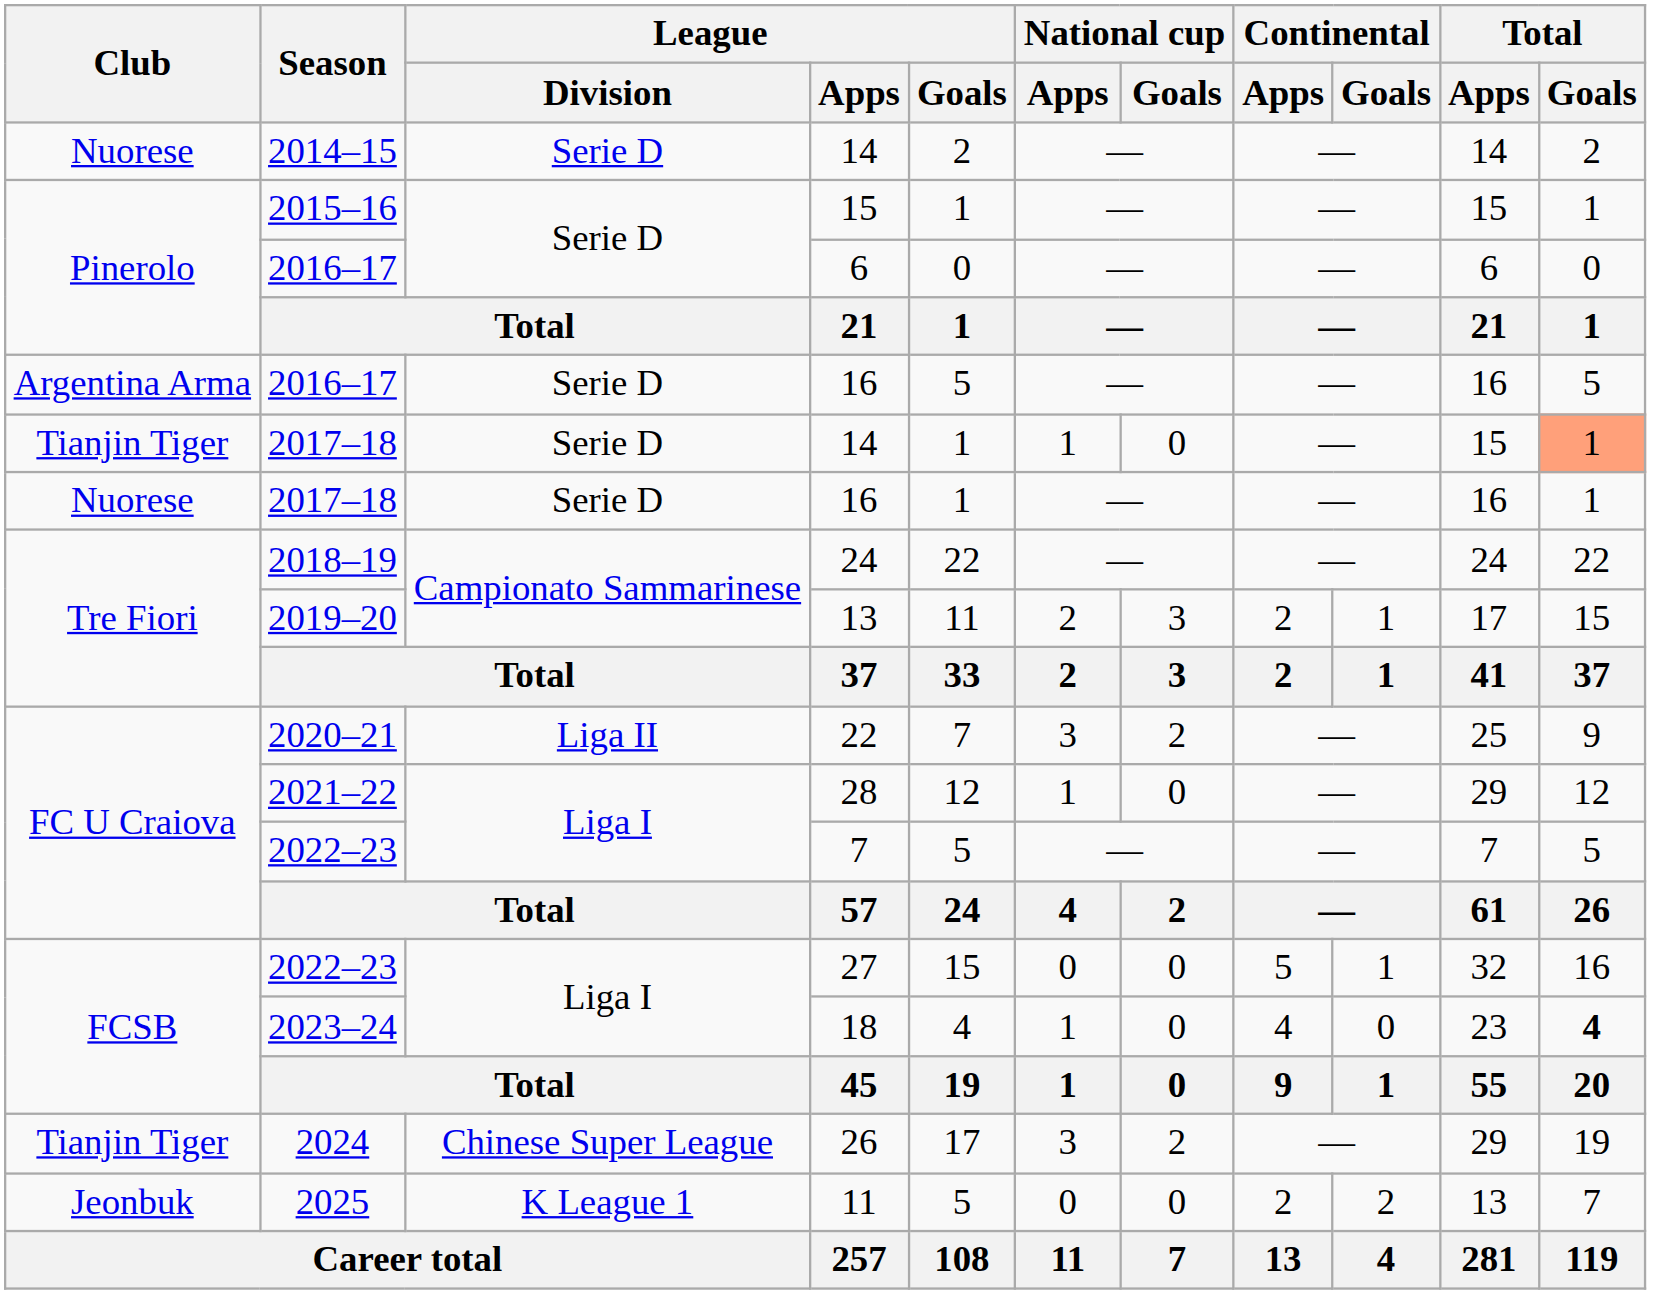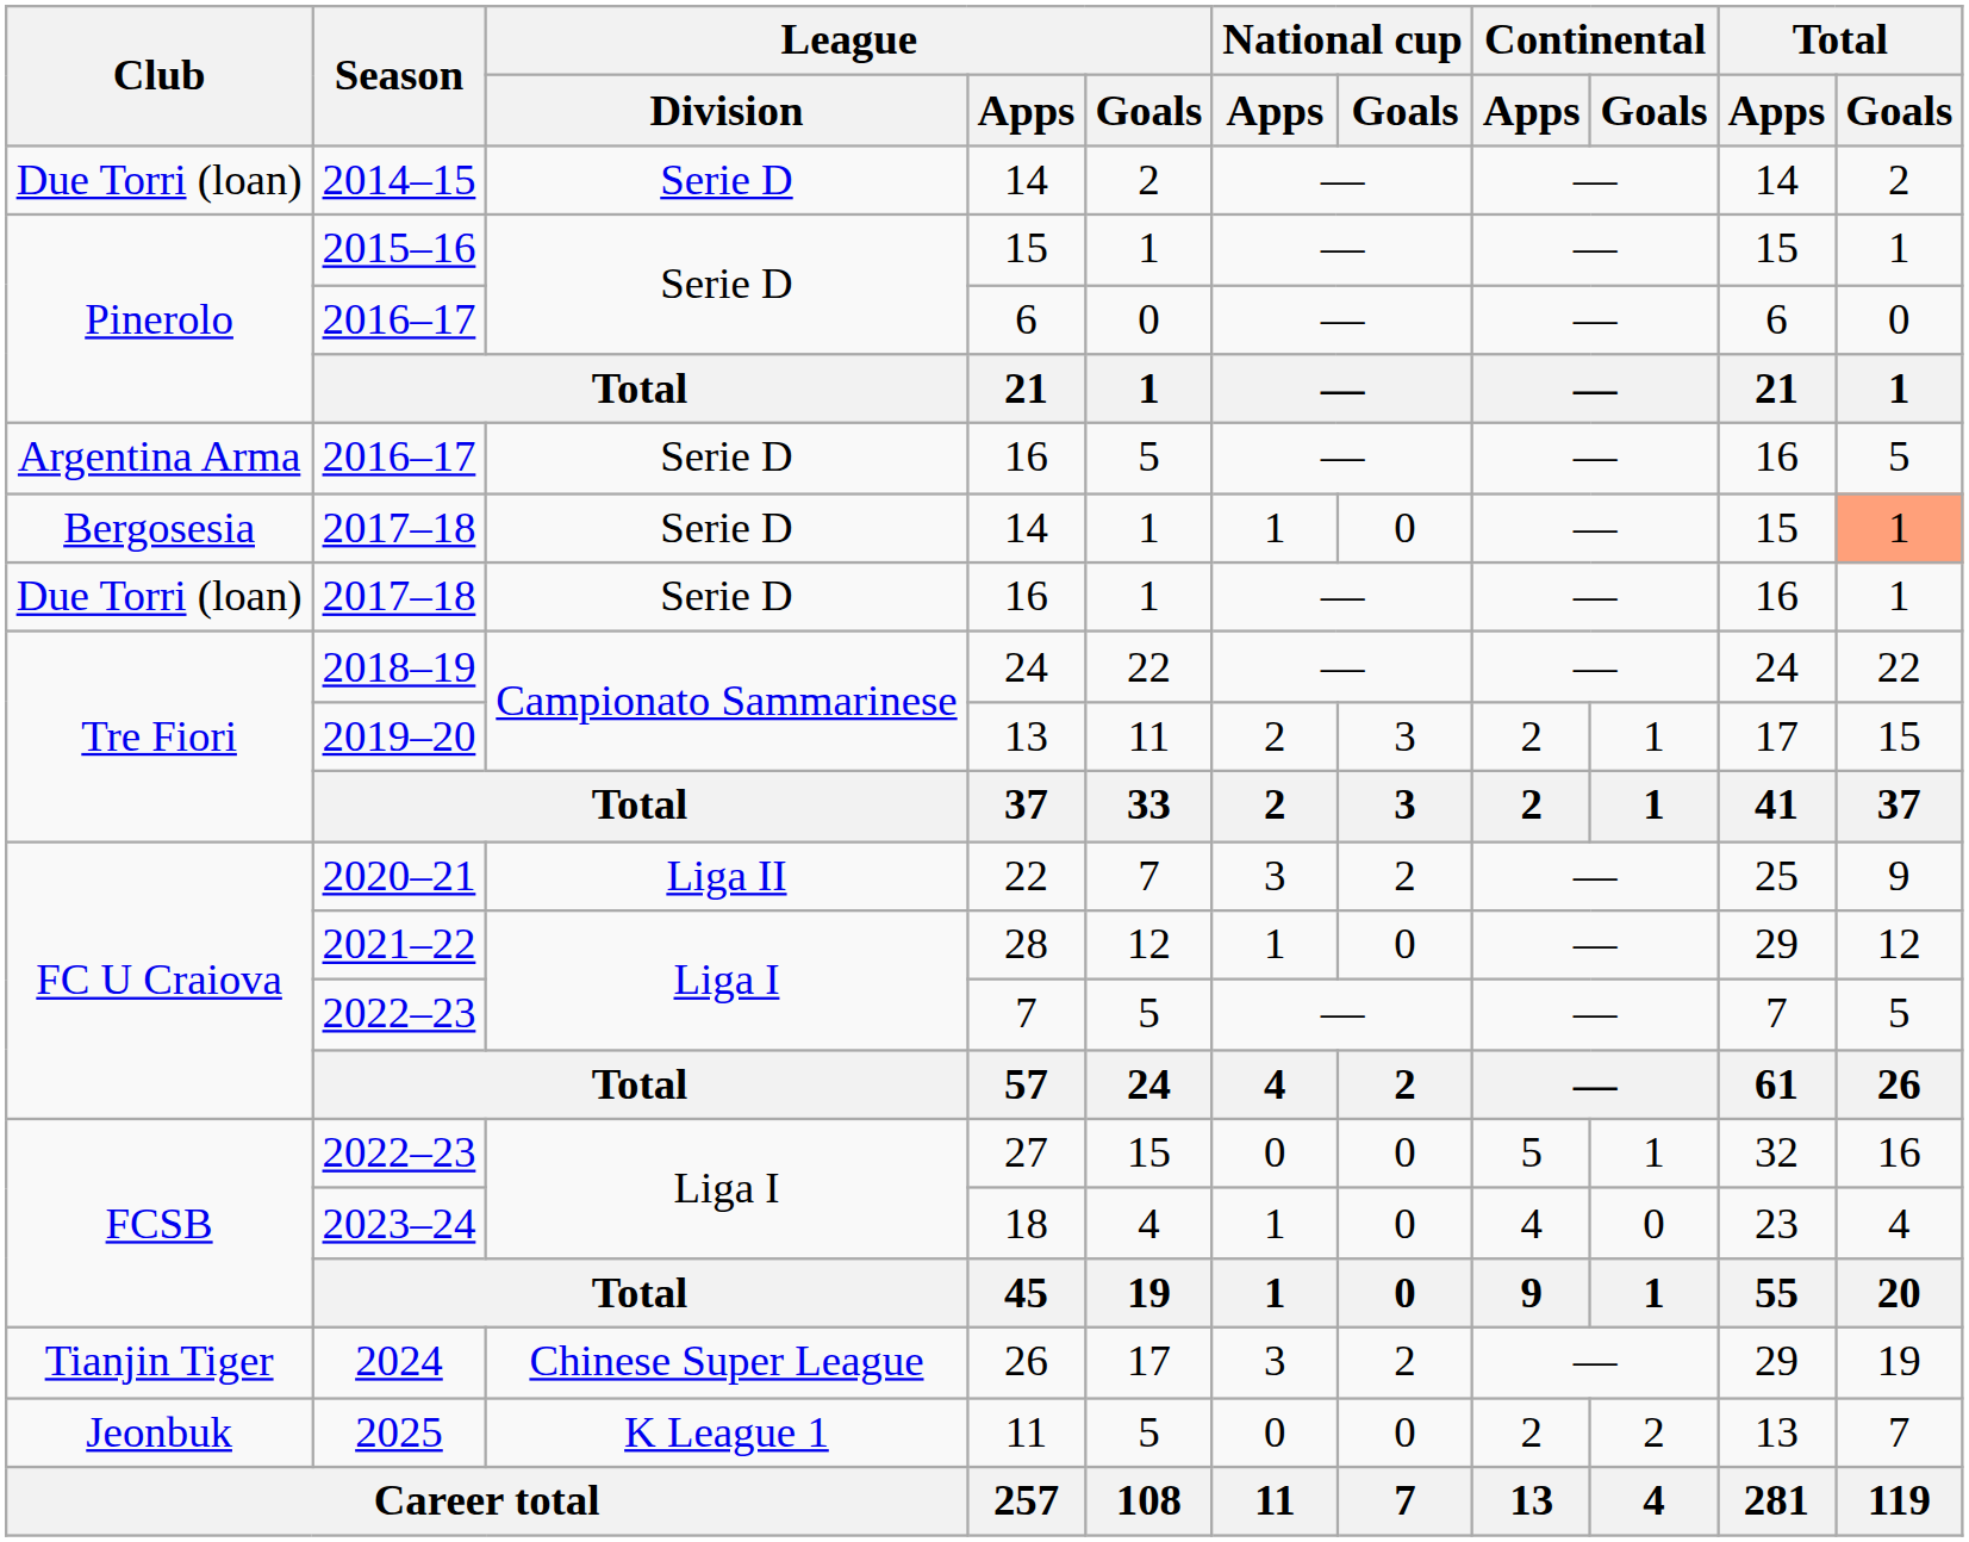2014–15 / 14 | Club: Nuorese -> Due Torri (loan)
2017–18 / 14 | Club: Tianjin Tiger -> Bergosesia
2017–18 / 16 | Club: Nuorese -> Due Torri (loan)
18 | Total / Goals: bold -> normal
